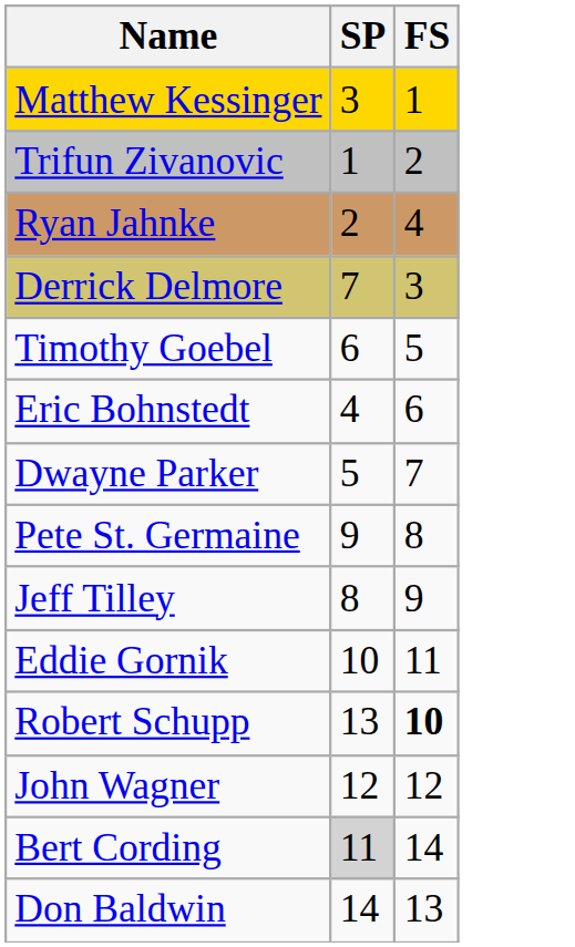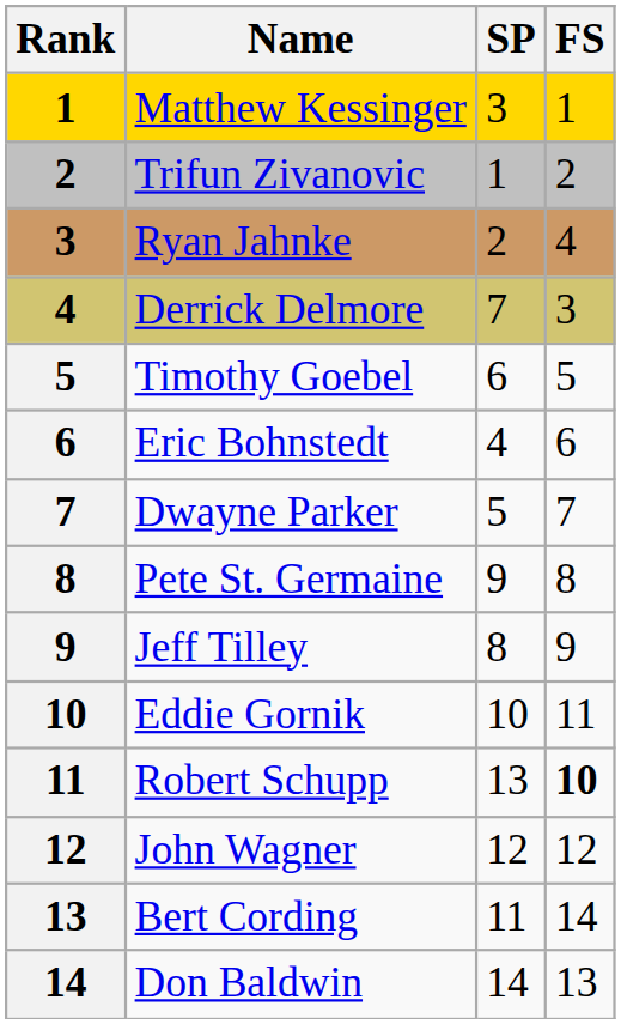+ column: Rank | 1 | 2 | 3 | 4 | 5 | 6 | 7 | 8 | 9 | 10 | 11 | 12 | 13 | 14
Bert Cording | SP: lightgrey background -> no background
